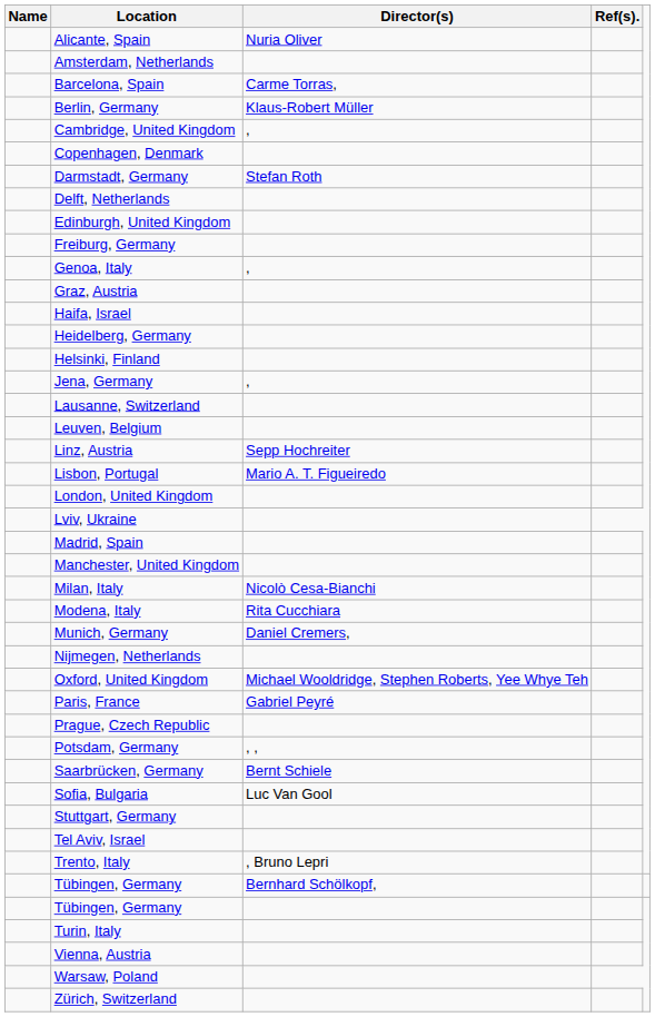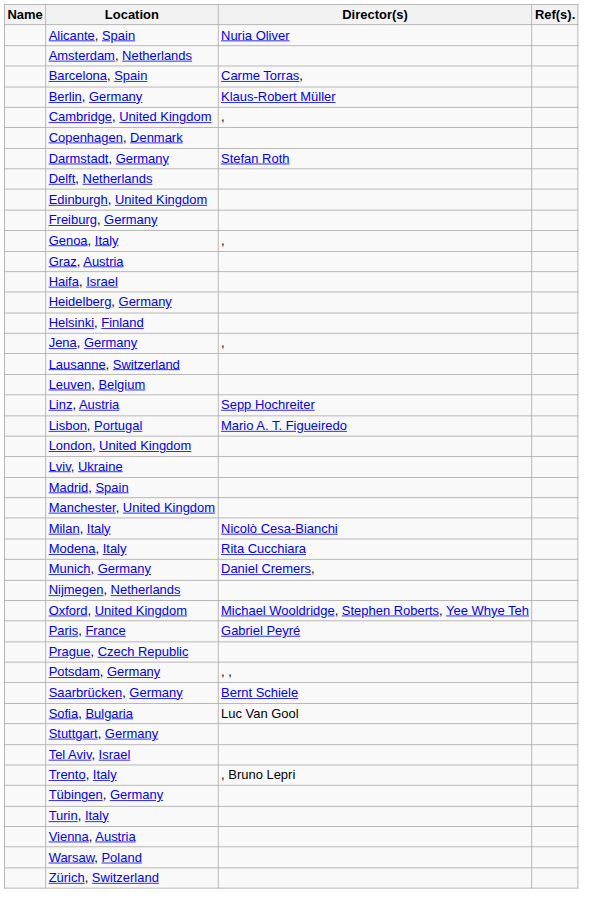- row: Tübingen, Germany | Bernhard Schölkopf,
